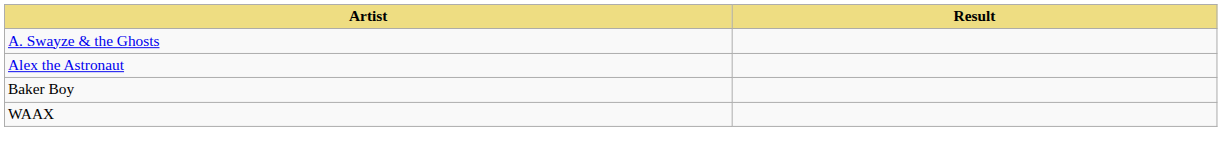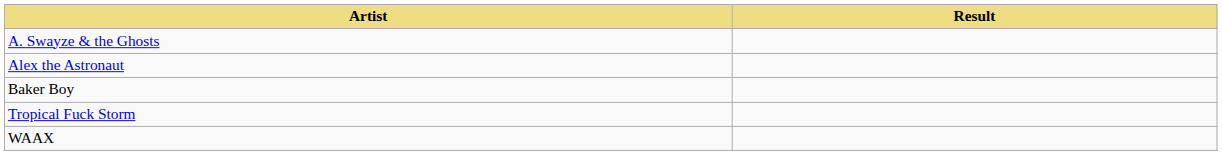+ row: Tropical Fuck Storm
